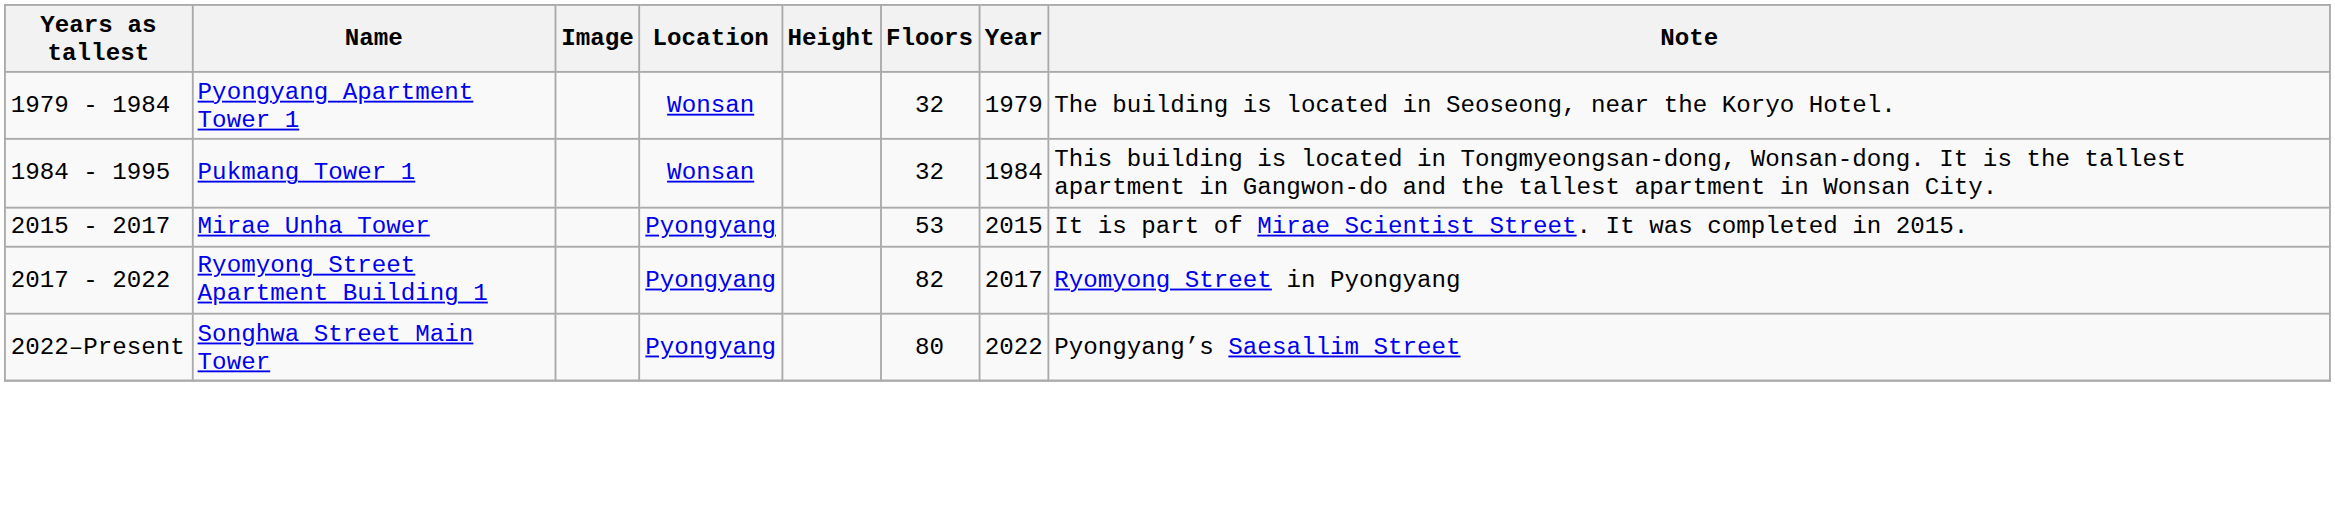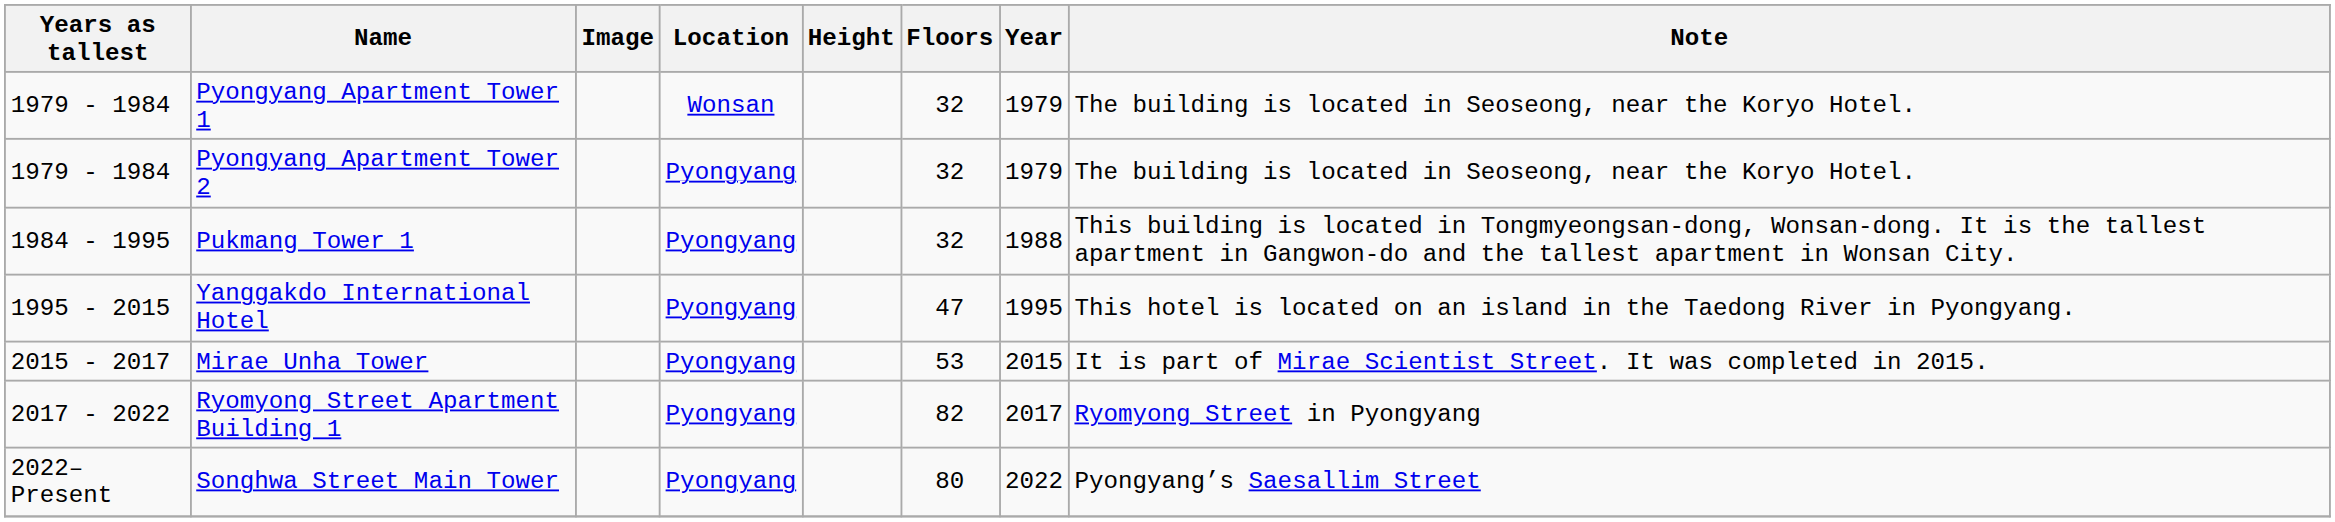+ row: 1979 - 1984 | Pyongyang Apartment Tower 2 | Pyongyang | 32 | 1979 | The building is located in Seoseong, near the Koryo Hotel.
Pukmang Tower 1 | Location: Wonsan -> Pyongyang
Pukmang Tower 1 | Year: 1984 -> 1988
+ row: 1995 - 2015 | Yanggakdo International Hotel | Pyongyang | 47 | 1995 | This hotel is located on an island in the Taedong River in Pyongyang.
